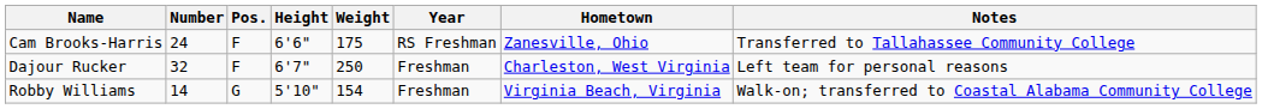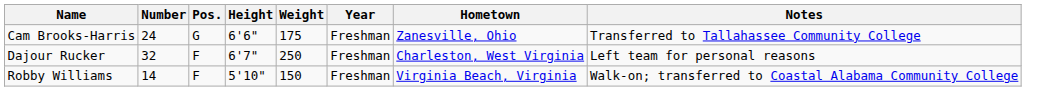Cam Brooks-Harris | Pos.: F -> G
Cam Brooks-Harris | Year: RS Freshman -> Freshman
Robby Williams | Pos.: G -> F
Robby Williams | Weight: 154 -> 150
